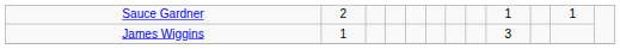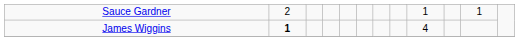James Wiggins | column 2: normal -> bold
James Wiggins | column 9: 3 -> 4
